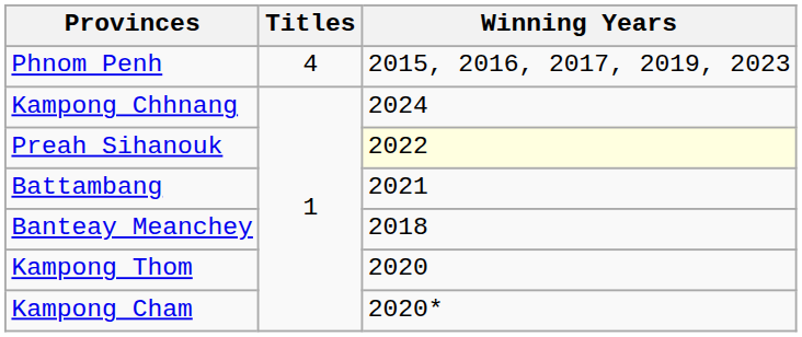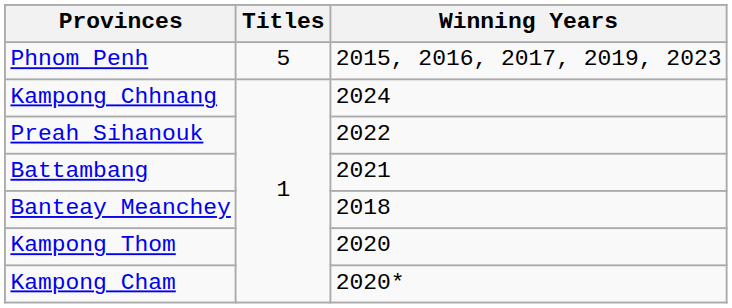Phnom Penh | Titles: 4 -> 5
Preah Sihanouk | Winning Years: lightyellow background -> no background
